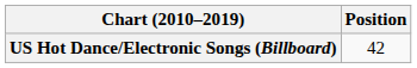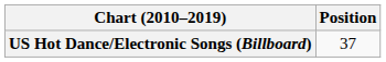US Hot Dance/Electronic Songs (Billboard) | Position: 42 -> 37
